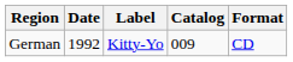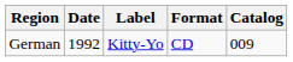columns swapped: Format <-> Catalog
